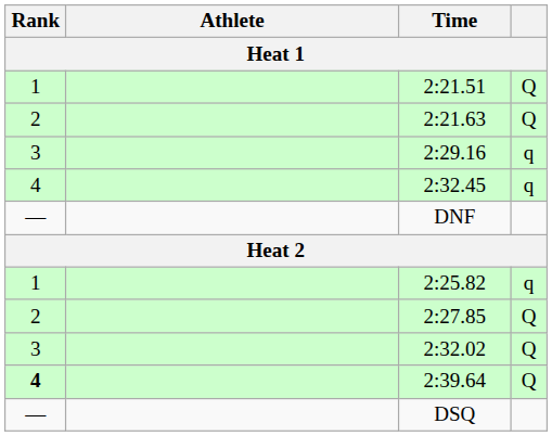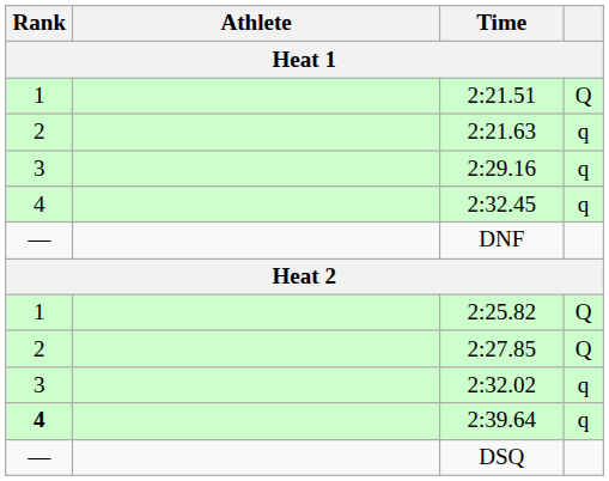2:21.63 | column 4: Q -> q
2:25.82 | column 4: q -> Q
2:32.02 | column 4: Q -> q
2:39.64 | column 4: Q -> q
